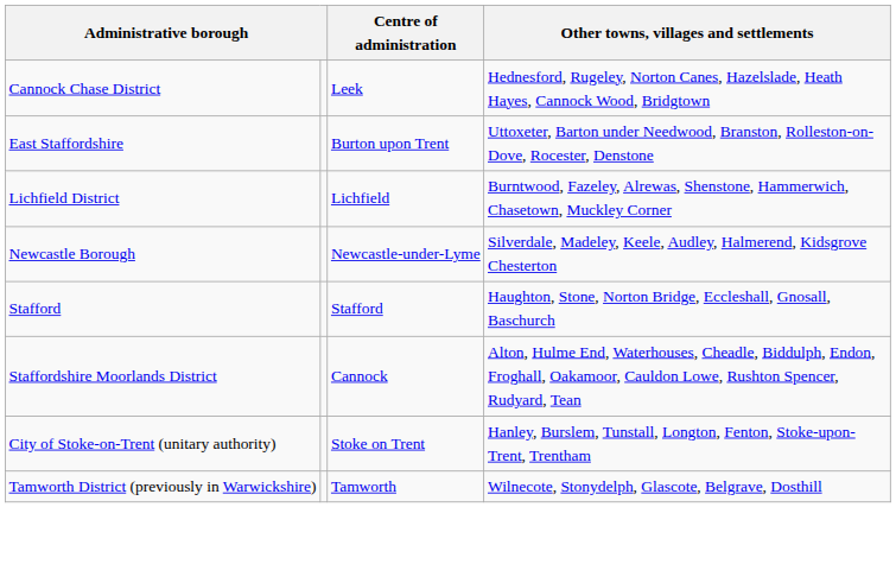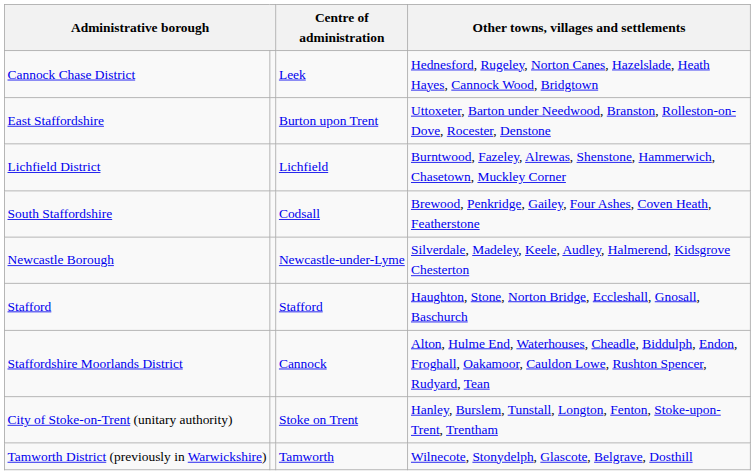+ row: South Staffordshire | Codsall | Brewood, Penkridge, Gailey, Four Ashes, Coven Heath, Featherstone
